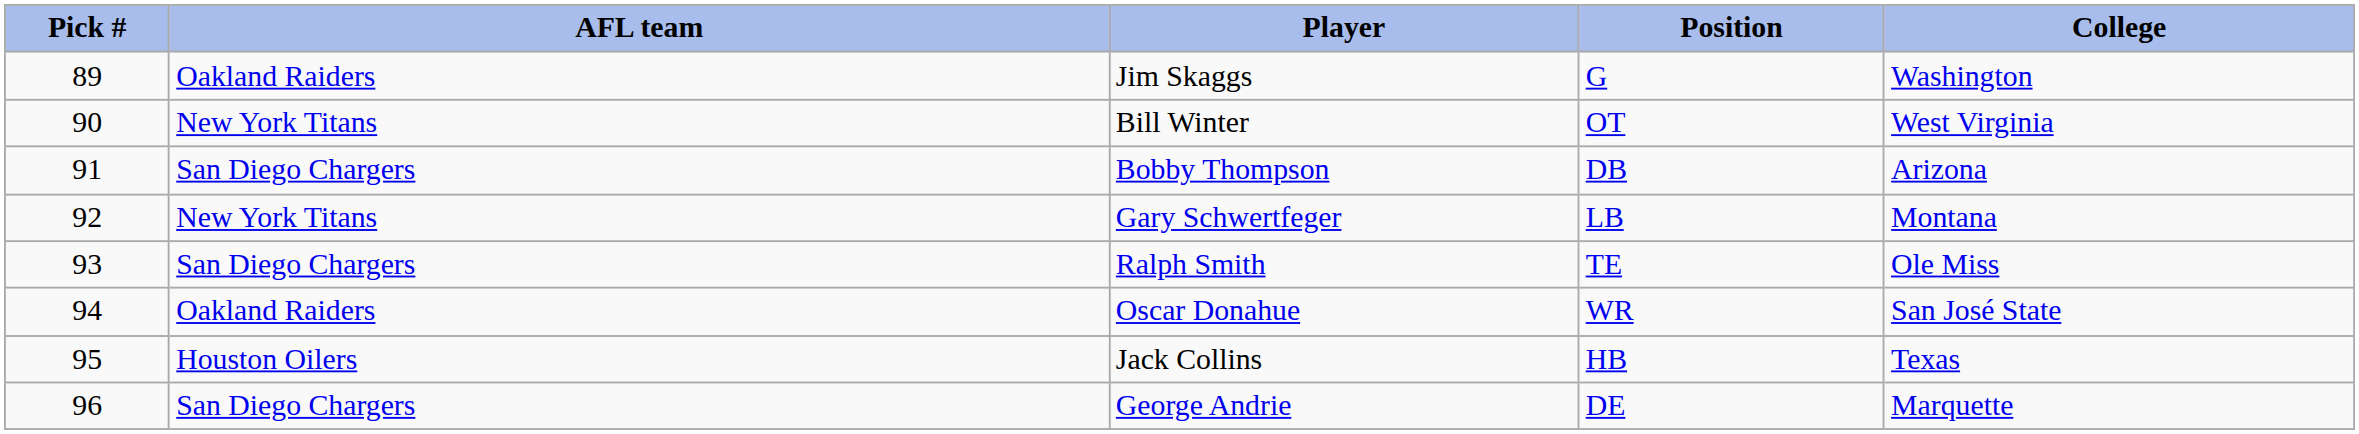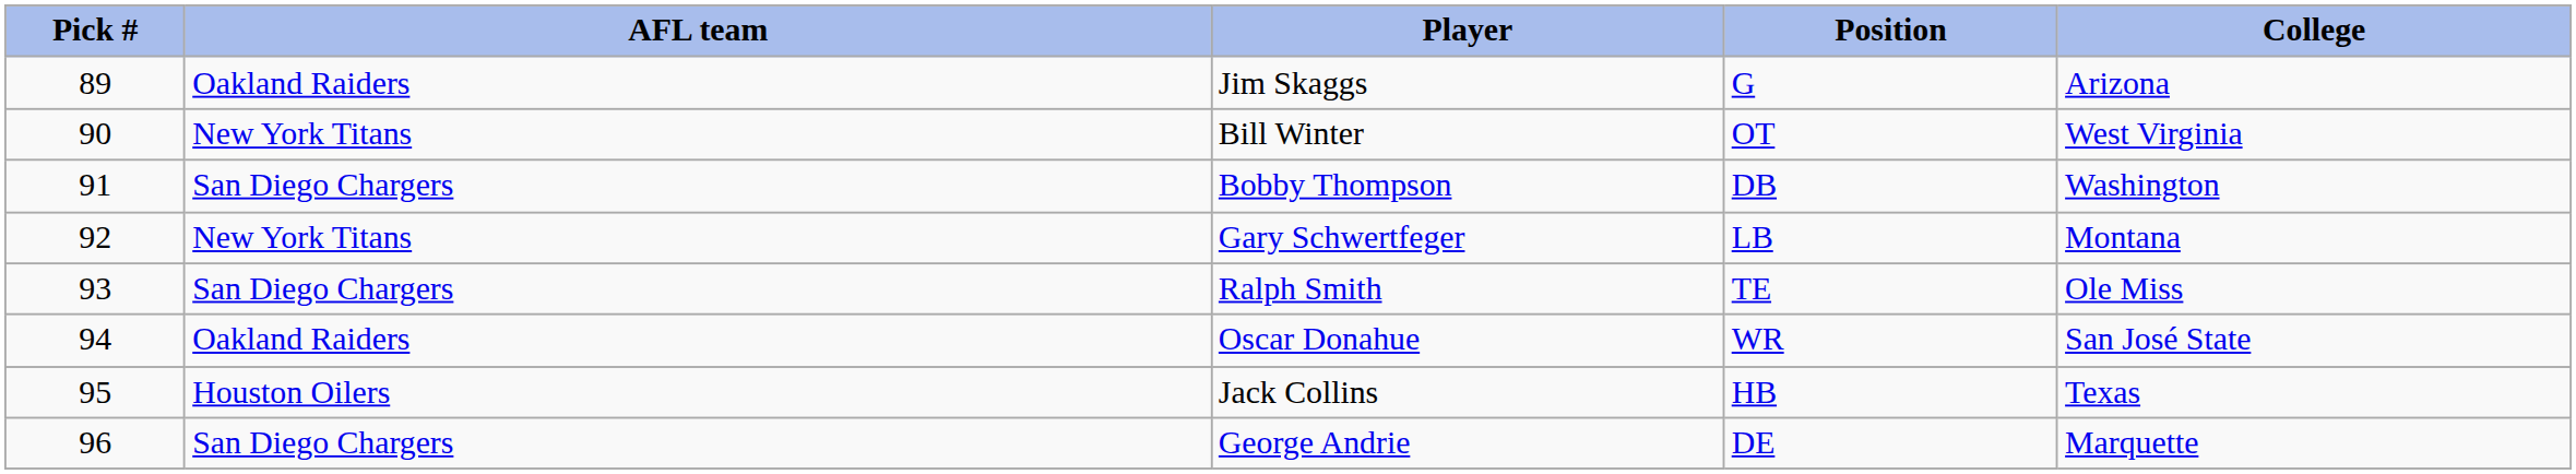Jim Skaggs | College: Washington -> Arizona
Bobby Thompson | College: Arizona -> Washington
